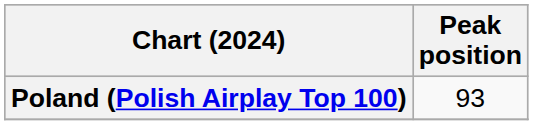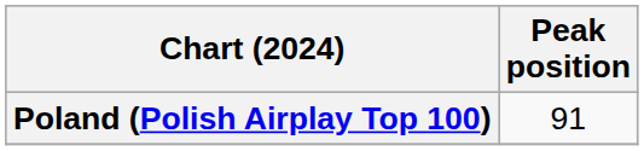Poland (Polish Airplay Top 100) | Peak position: 93 -> 91
